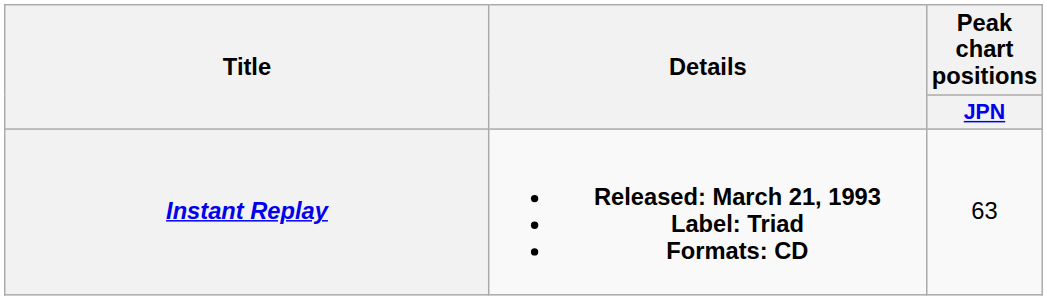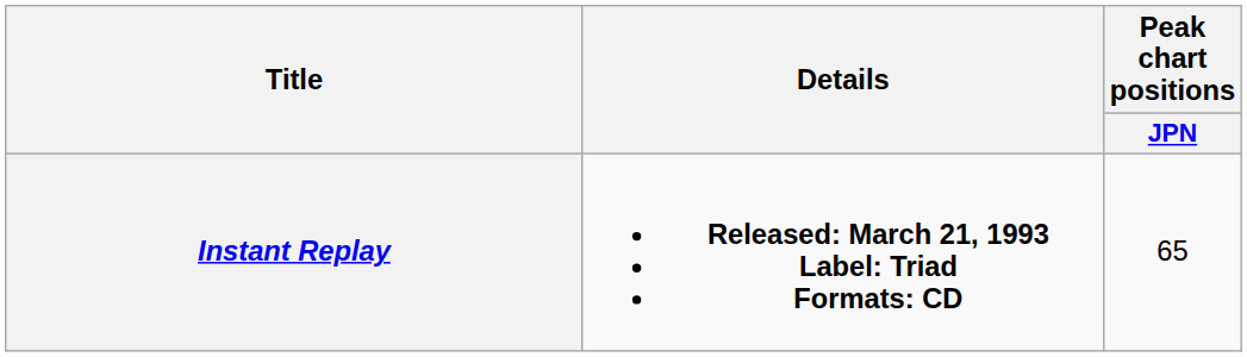Instant Replay | Peak chart positions / JPN: 63 -> 65
